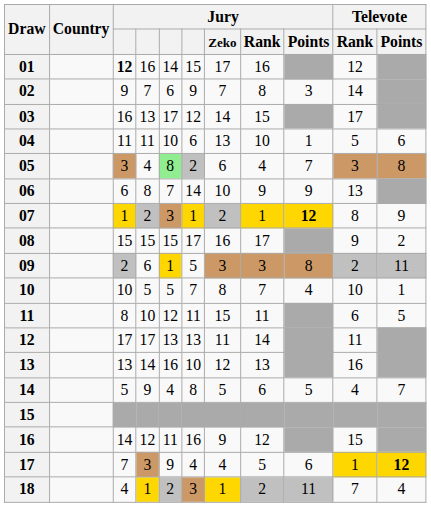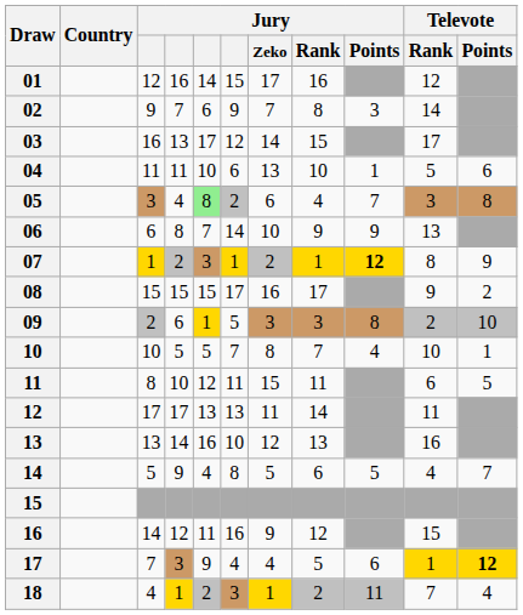01 | column 3: bold -> normal
09 | Televote / Points: 11 -> 10
